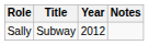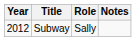columns swapped: Year <-> Role
